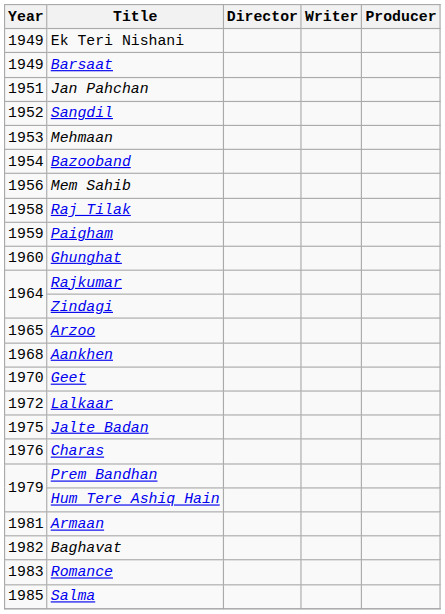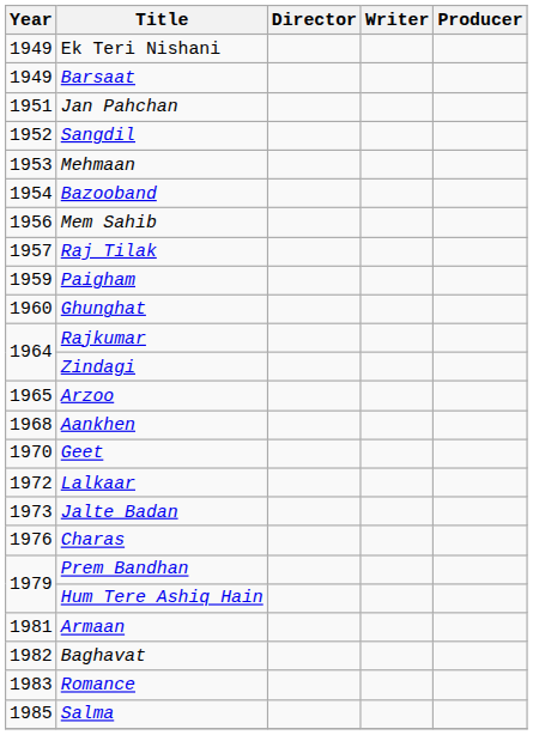Raj Tilak | Year: 1958 -> 1957
Jalte Badan | Year: 1975 -> 1973
